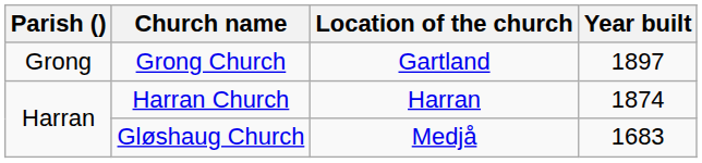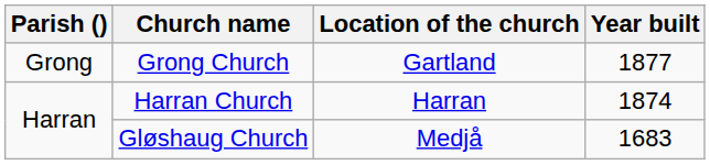Grong Church | Year built: 1897 -> 1877
